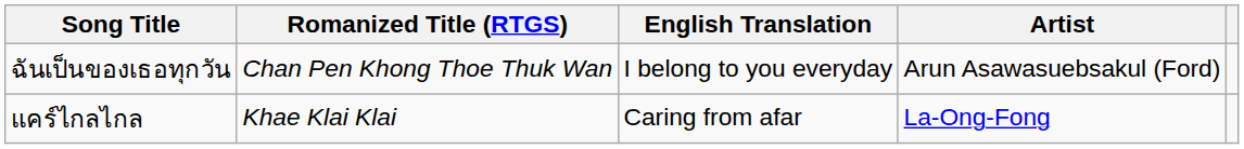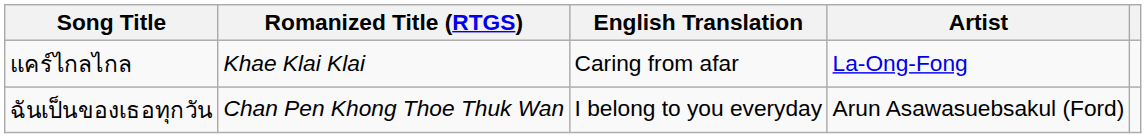rows swapped: แคร์ไกลไกล <-> ฉันเป็นของเธอทุกวัน
